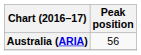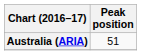Australia (ARIA) | Peak position: 56 -> 51
